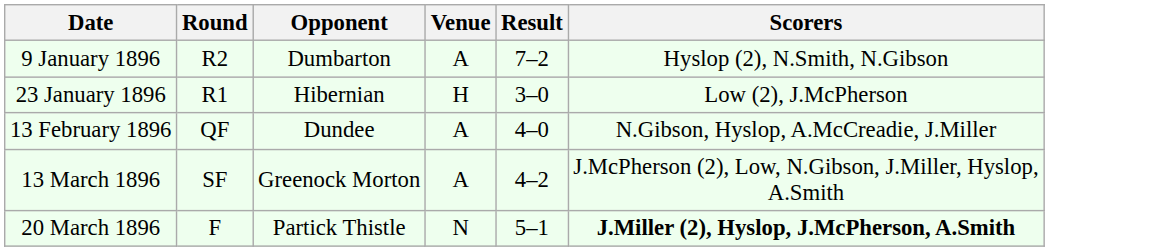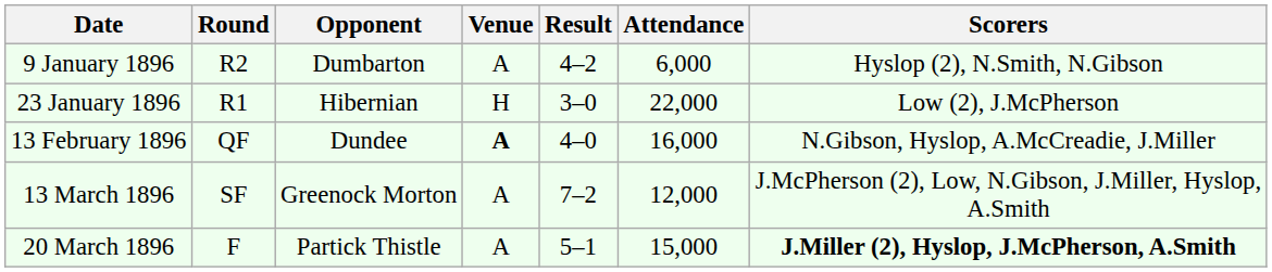+ column: Attendance | 6,000 | 22,000 | 16,000 | 12,000 | 15,000
9 January 1896 | Result: 7–2 -> 4–2
13 February 1896 | Venue: normal -> bold
13 March 1896 | Result: 4–2 -> 7–2
20 March 1896 | Venue: N -> A
